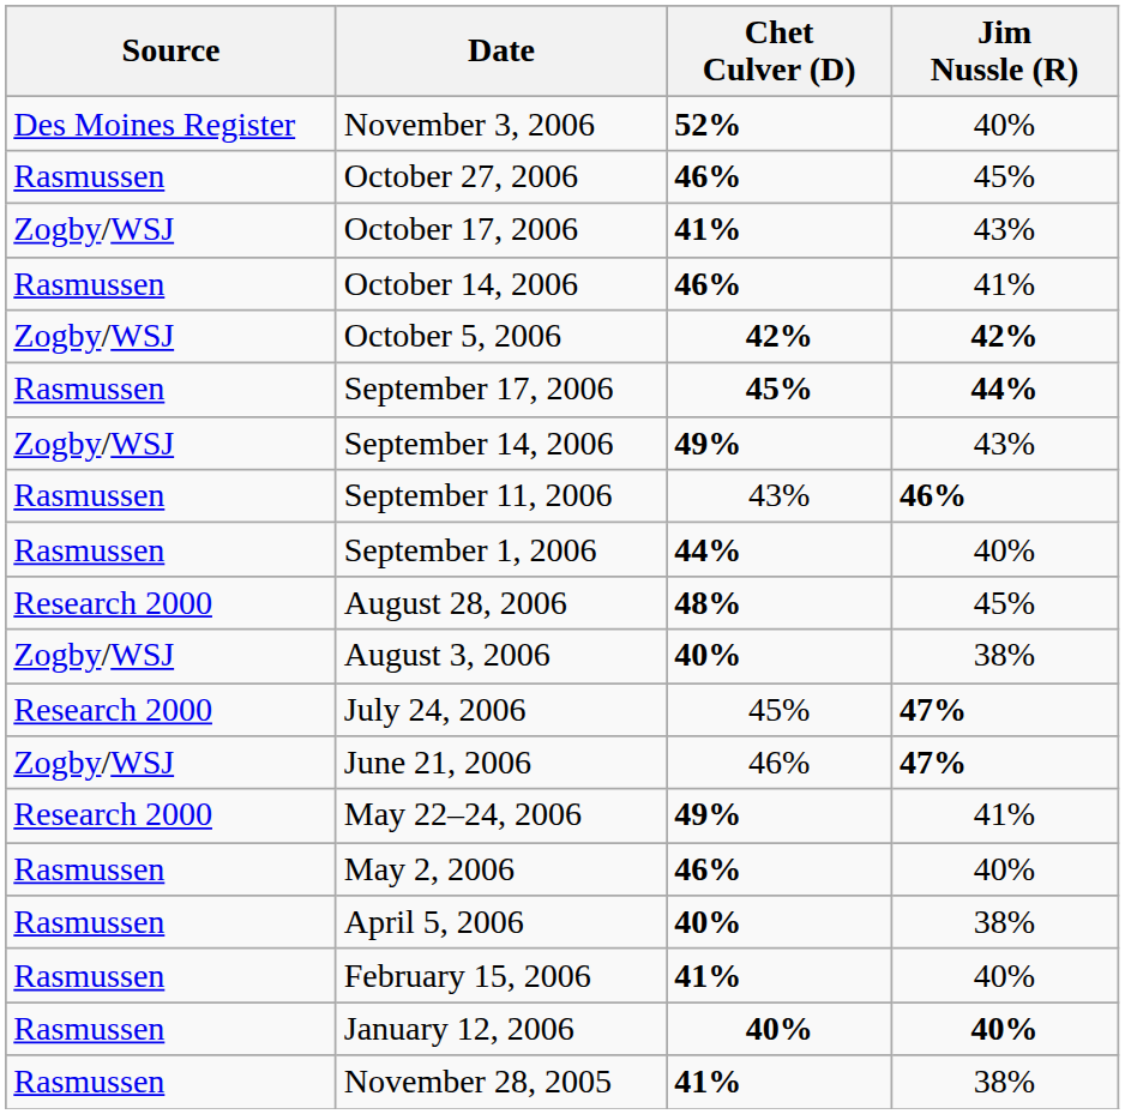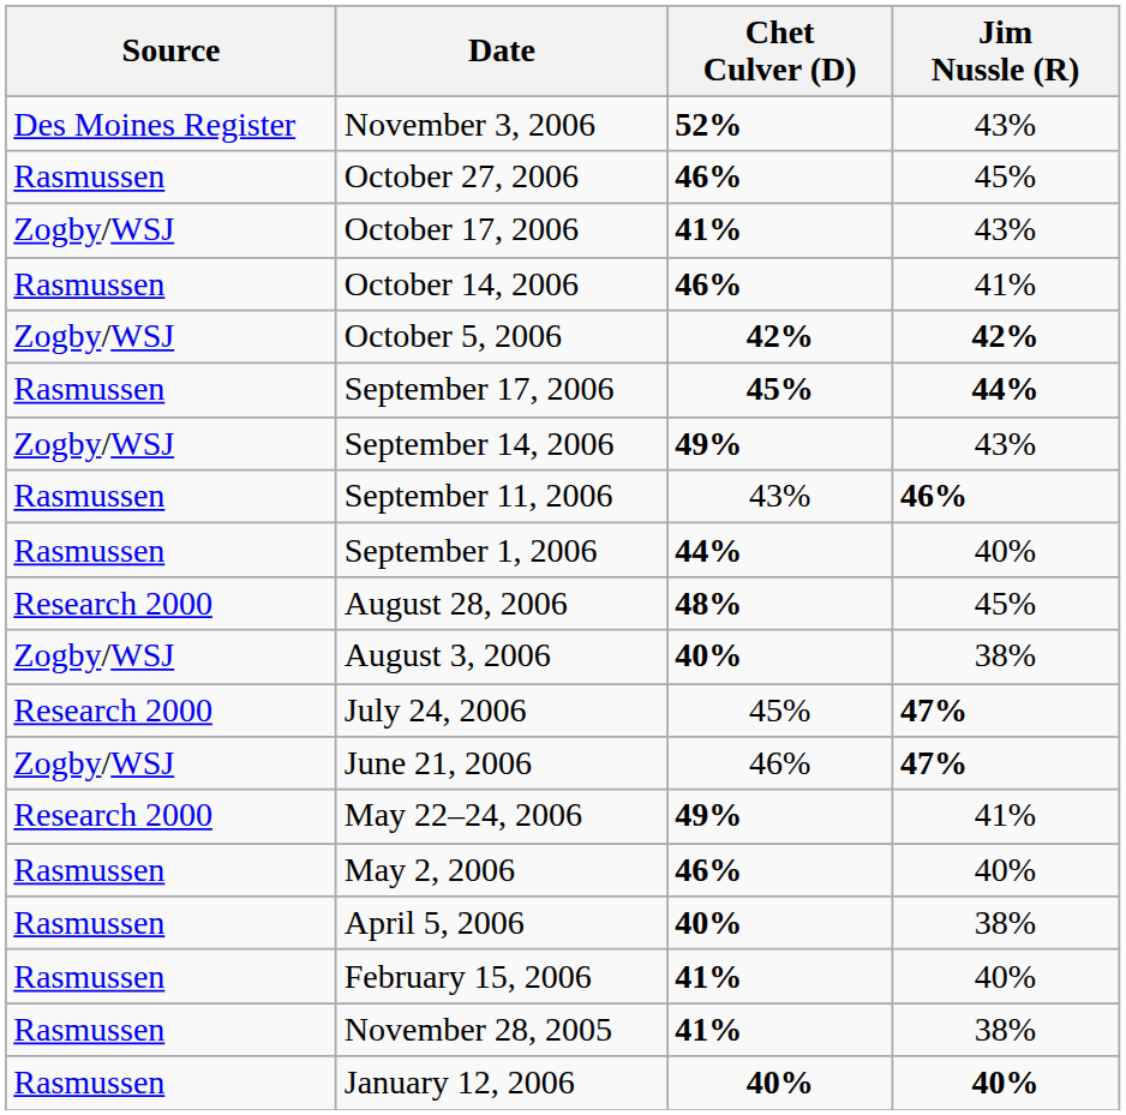November 3, 2006 | Jim Nussle (R): 40% -> 43%
rows swapped: January 12, 2006 <-> November 28, 2005
